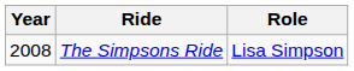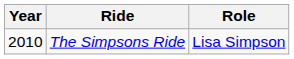The Simpsons Ride | Year: 2008 -> 2010
